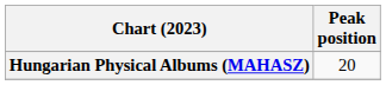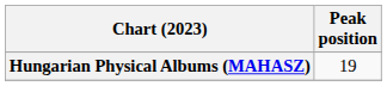Hungarian Physical Albums (MAHASZ) | Peak position: 20 -> 19
